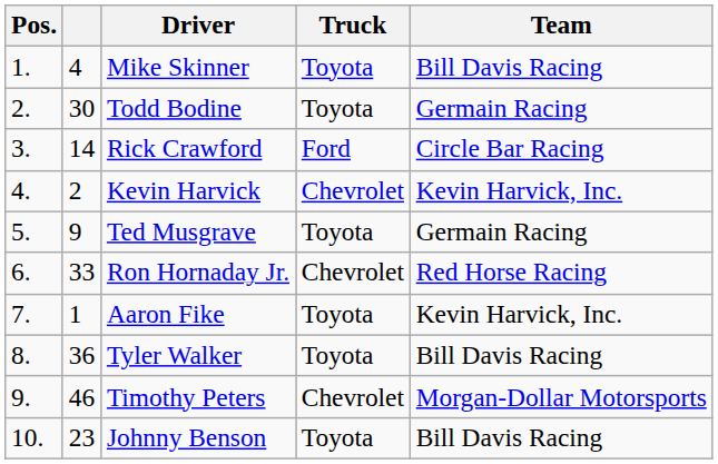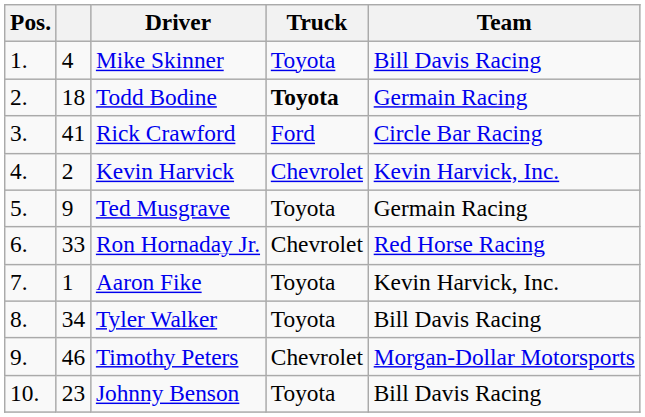Todd Bodine | column 2: 30 -> 18
Todd Bodine | Truck: normal -> bold
Rick Crawford | column 2: 14 -> 41
Tyler Walker | column 2: 36 -> 34
